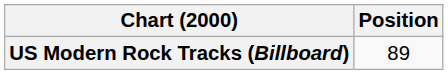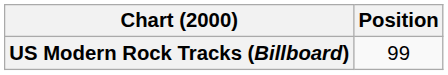US Modern Rock Tracks (Billboard) | Position: 89 -> 99
